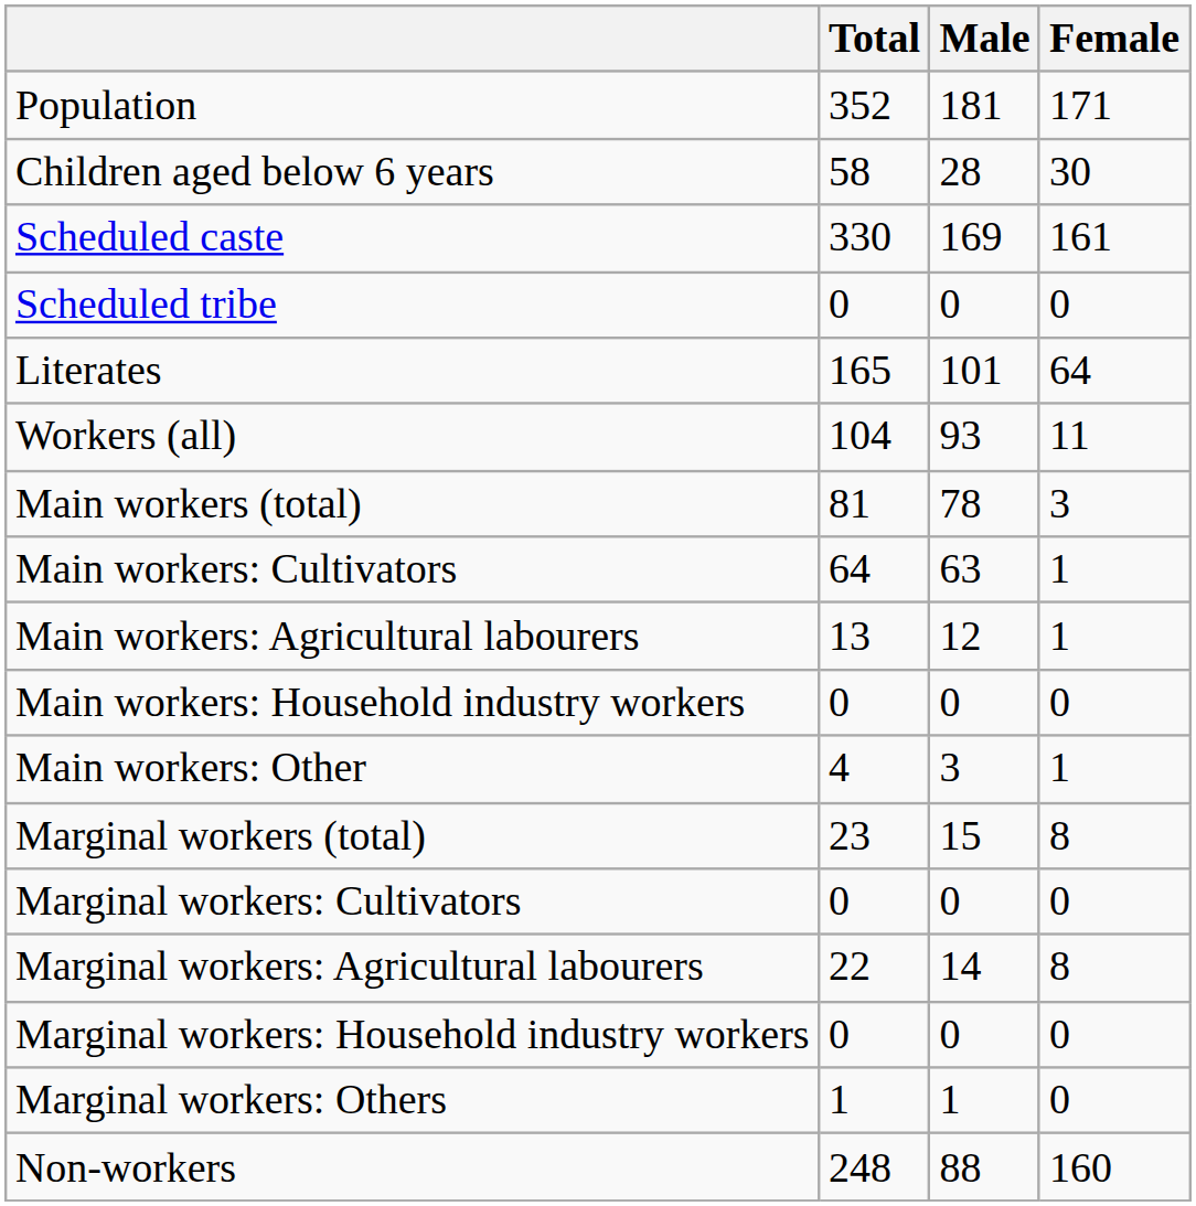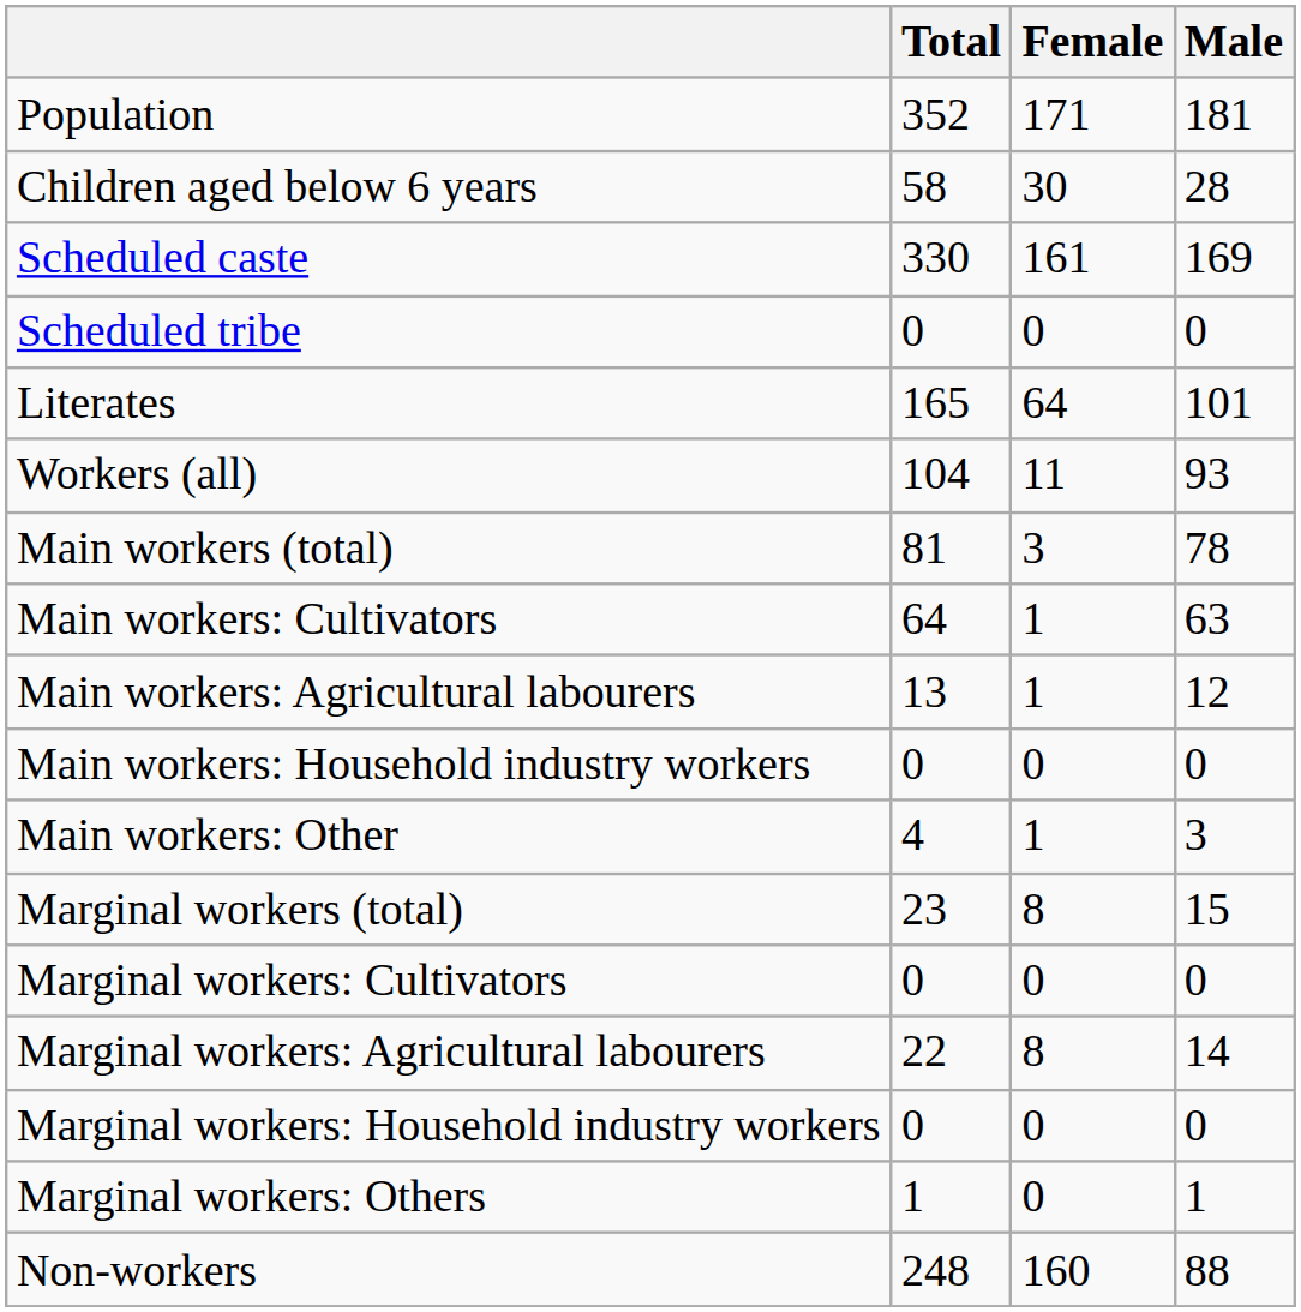columns swapped: Male <-> Female
